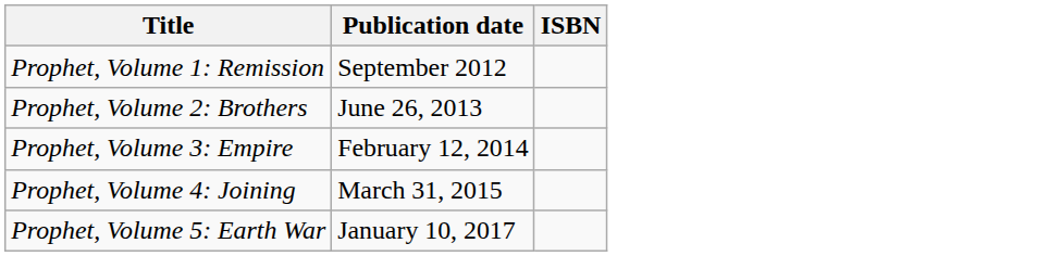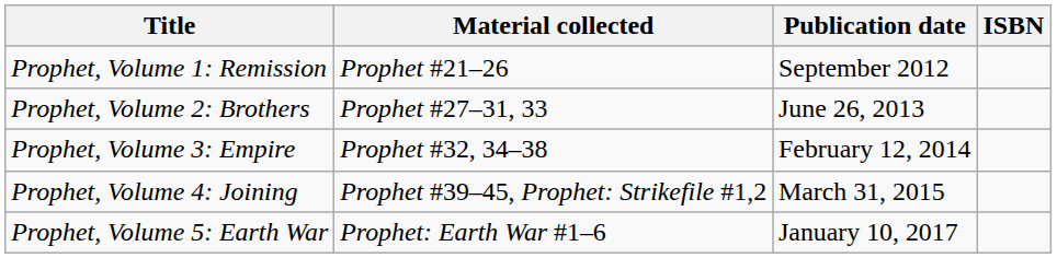+ column: Material collected | Prophet #21–26 | Prophet #27–31, 33 | Prophet #32, 34–38 | Prophet #39–45, Prophet: Strikefile #1,2 | Prophet: Earth War #1–6
